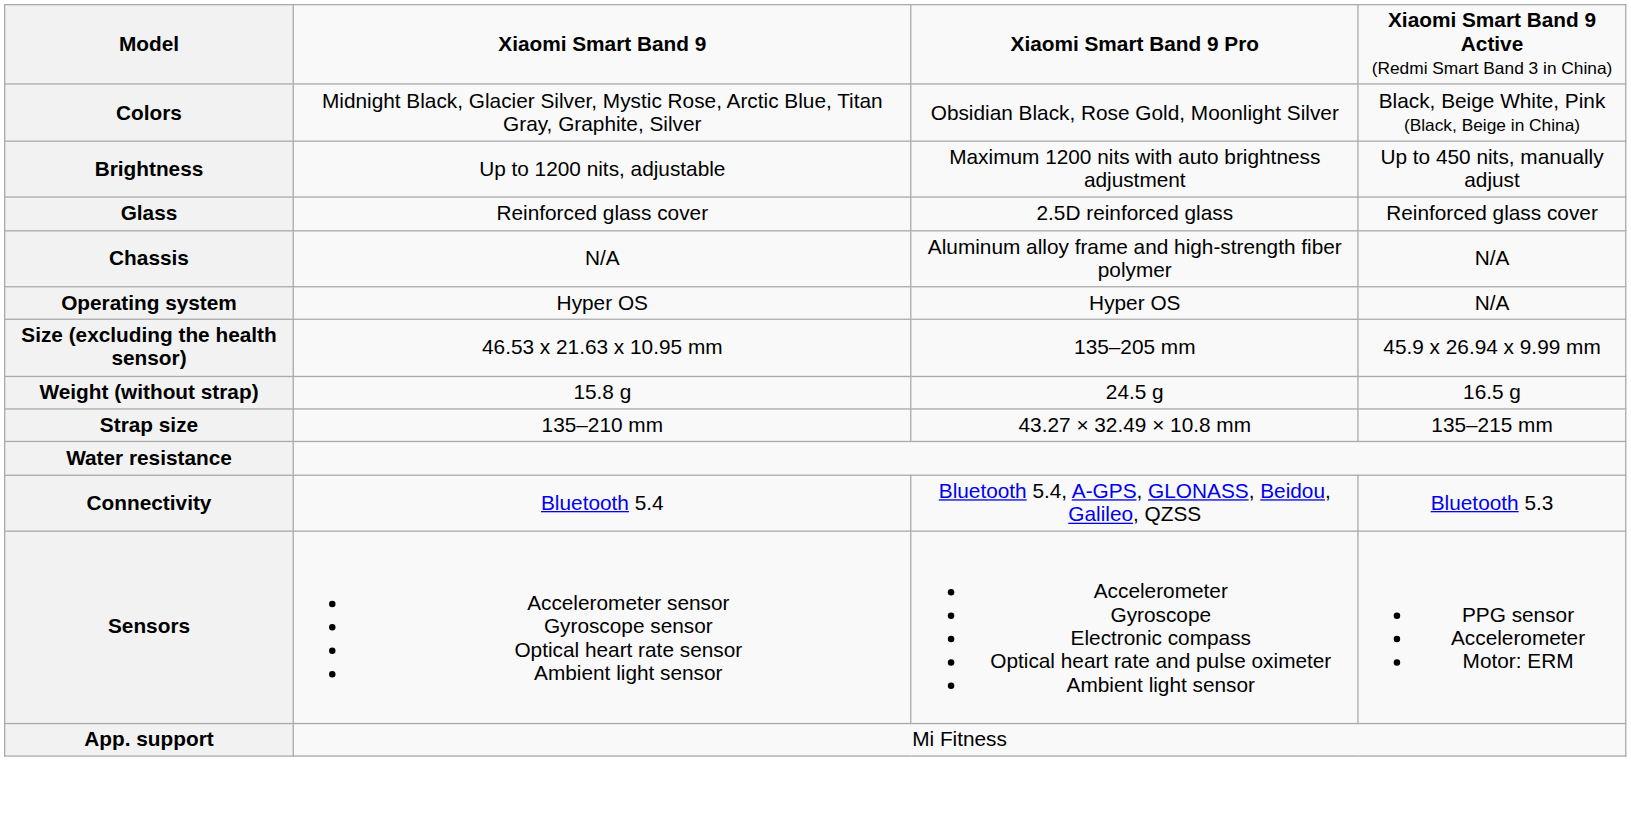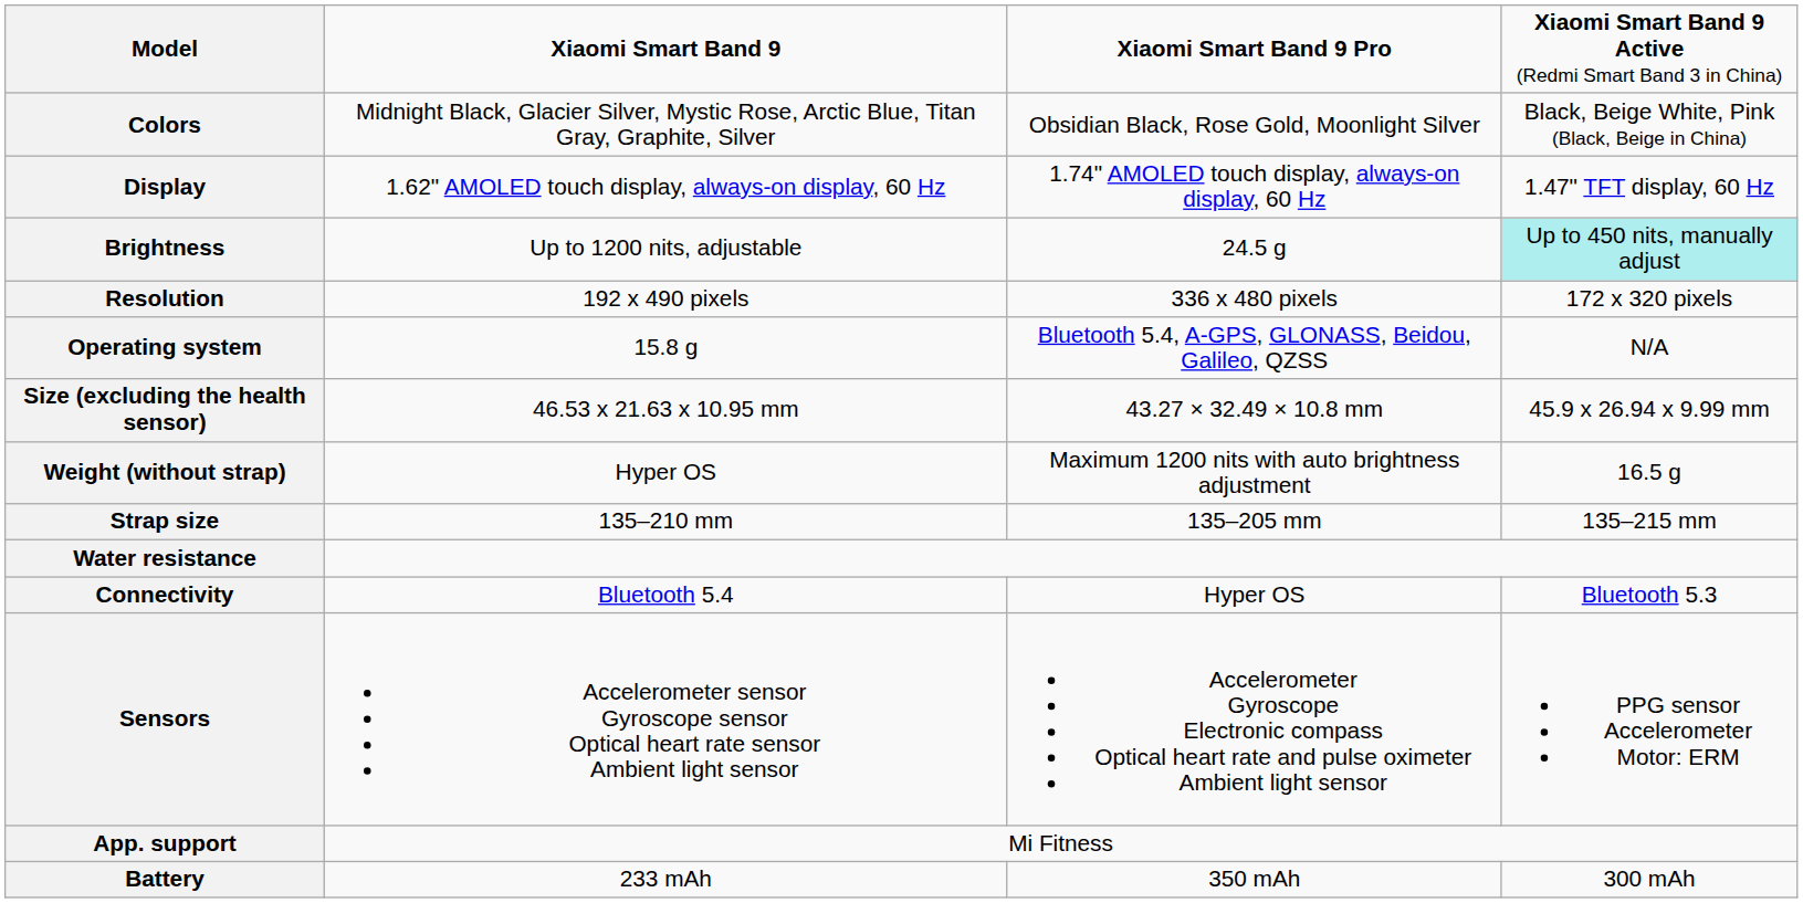+ row: Display | 1.62" AMOLED touch display, always-on display, 60 Hz | 1.74" AMOLED touch display, always-on display, 60 Hz | 1.47" TFT display, 60 Hz
Brightness | column 3: Maximum 1200 nits with auto brightness adjustment -> 24.5 g
Brightness | column 4: no background -> paleturquoise background
+ row: Resolution | 192 x 490 pixels | 336 x 480 pixels | 172 x 320 pixels
- row: Glass | Reinforced glass cover | 2.5D reinforced glass | Reinforced glass cover
- row: Chassis | N/A | Aluminum alloy frame and high-strength fiber polymer | N/A
Operating system | column 2: Hyper OS -> 15.8 g
Operating system | column 3: Hyper OS -> Bluetooth 5.4, A-GPS, GLONASS, Beidou, Galileo, QZSS
Size (excluding the health sensor) | column 3: 135–205 mm -> 43.27 × 32.49 × 10.8 mm
Weight (without strap) | column 2: 15.8 g -> Hyper OS
Weight (without strap) | column 3: 24.5 g -> Maximum 1200 nits with auto brightness adjustment
Strap size | column 3: 43.27 × 32.49 × 10.8 mm -> 135–205 mm
Connectivity | column 3: Bluetooth 5.4, A-GPS, GLONASS, Beidou, Galileo, QZSS -> Hyper OS
+ row: Battery | 233 mAh | 350 mAh | 300 mAh
